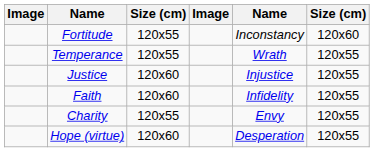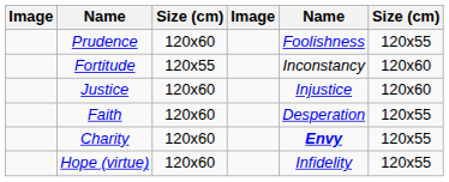+ row: Prudence | 120x60 | Foolishness | 120x55
- row: Temperance | 120x55 | Wrath | 120x55
Justice | column 6: 120x55 -> 120x60
Faith | column 5: Infidelity -> Desperation
Charity | column 3: 120x55 -> 120x60
Charity | column 5: normal -> bold
Hope (virtue) | column 5: Desperation -> Infidelity
